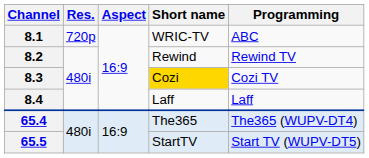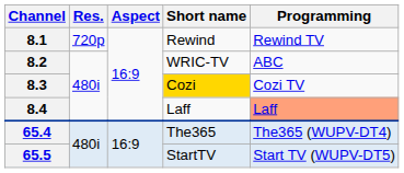8.1 | Short name: WRIC-TV -> Rewind
8.1 | Programming: ABC -> Rewind TV
8.2 | Short name: Rewind -> WRIC-TV
8.2 | Programming: Rewind TV -> ABC
8.4 | Programming: no background -> lightsalmon background
